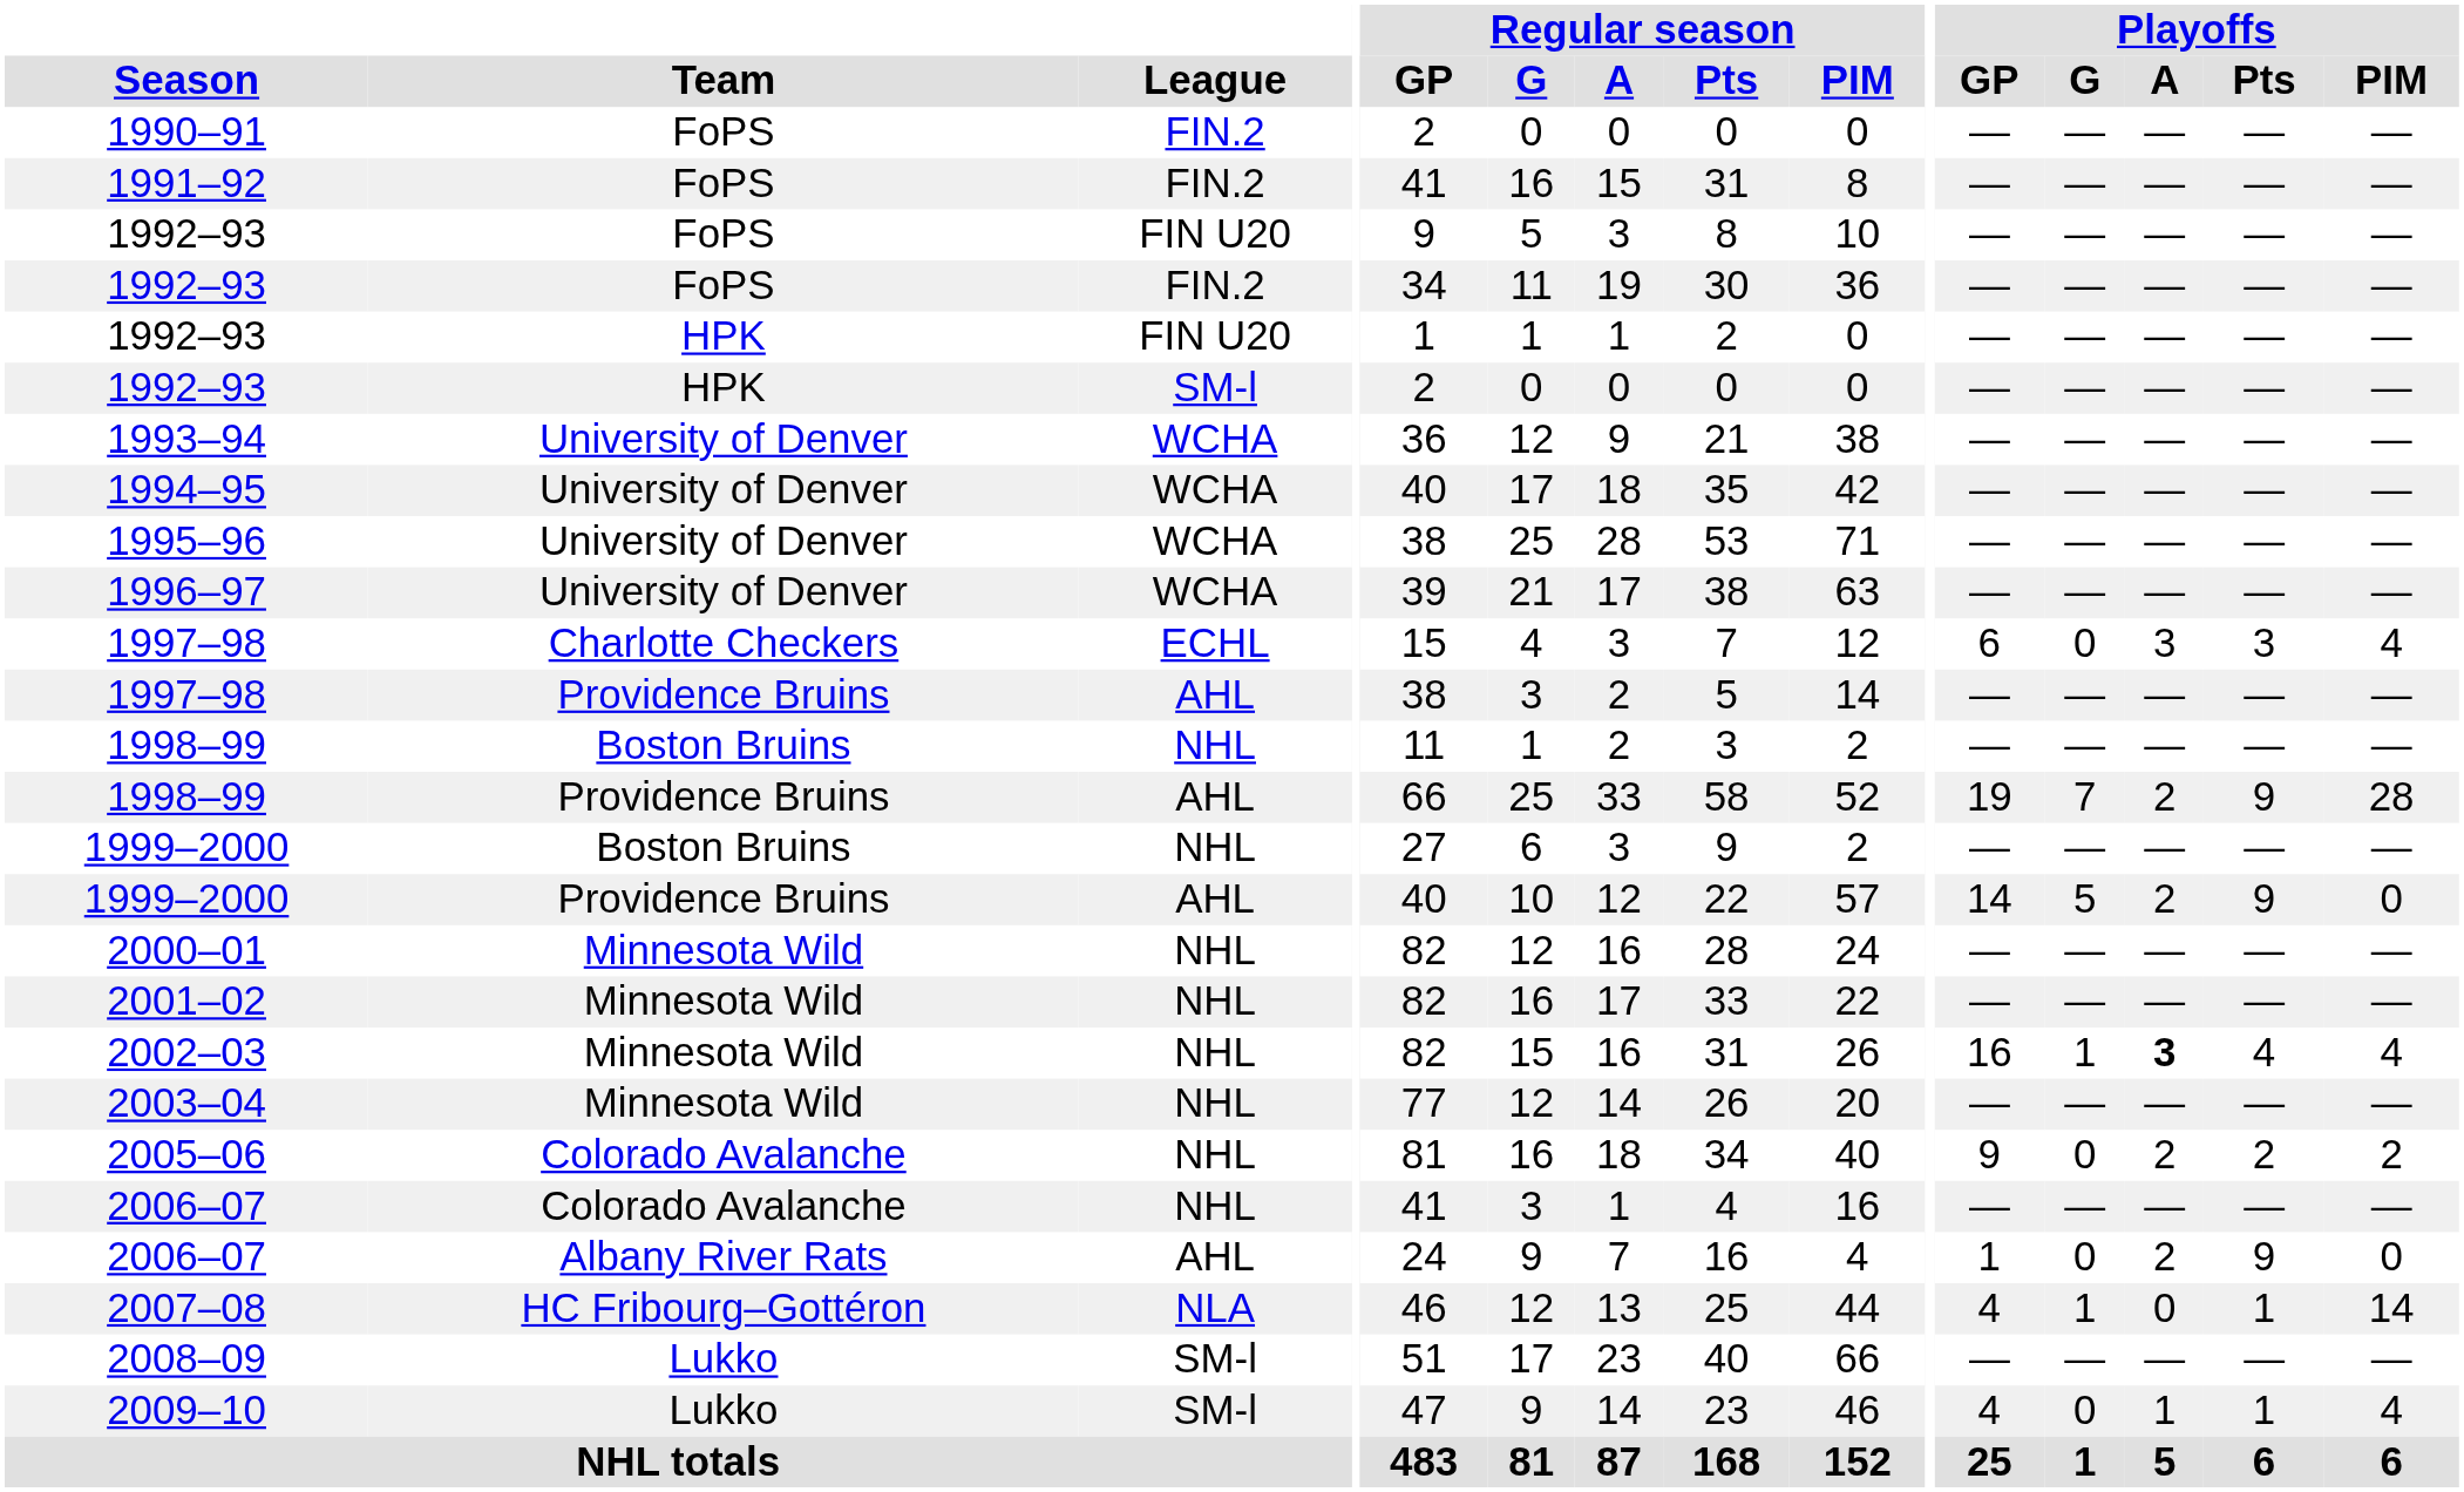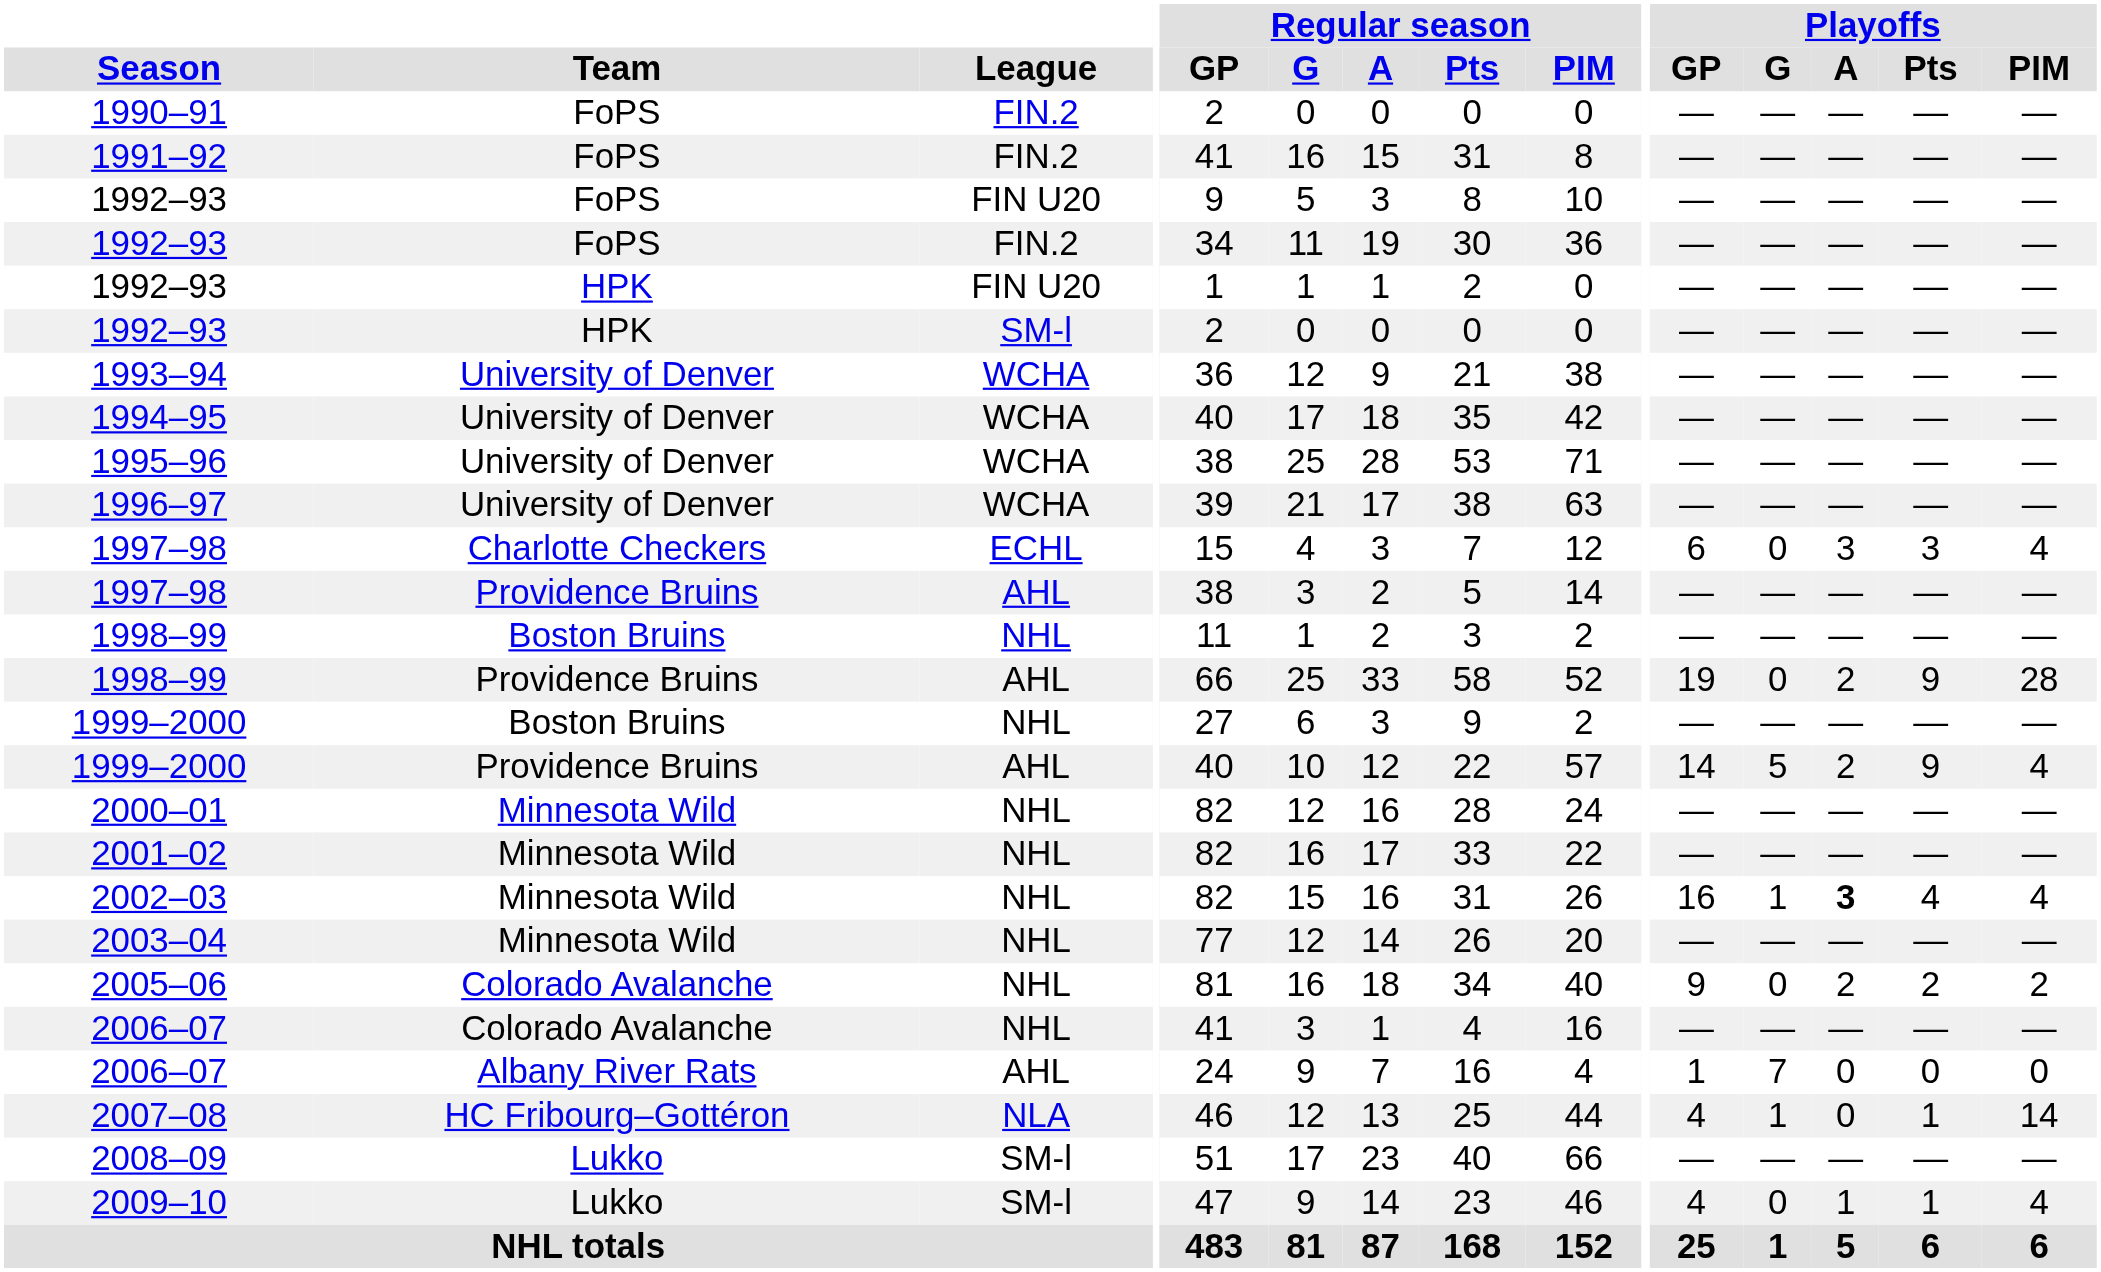1998–99 / AHL | Playoffs / G: 7 -> 0
1999–2000 / AHL | Playoffs / PIM: 0 -> 4
2006–07 / AHL | Playoffs / G: 0 -> 7
2006–07 / AHL | Playoffs / A: 2 -> 0
2006–07 / AHL | Playoffs / Pts: 9 -> 0
